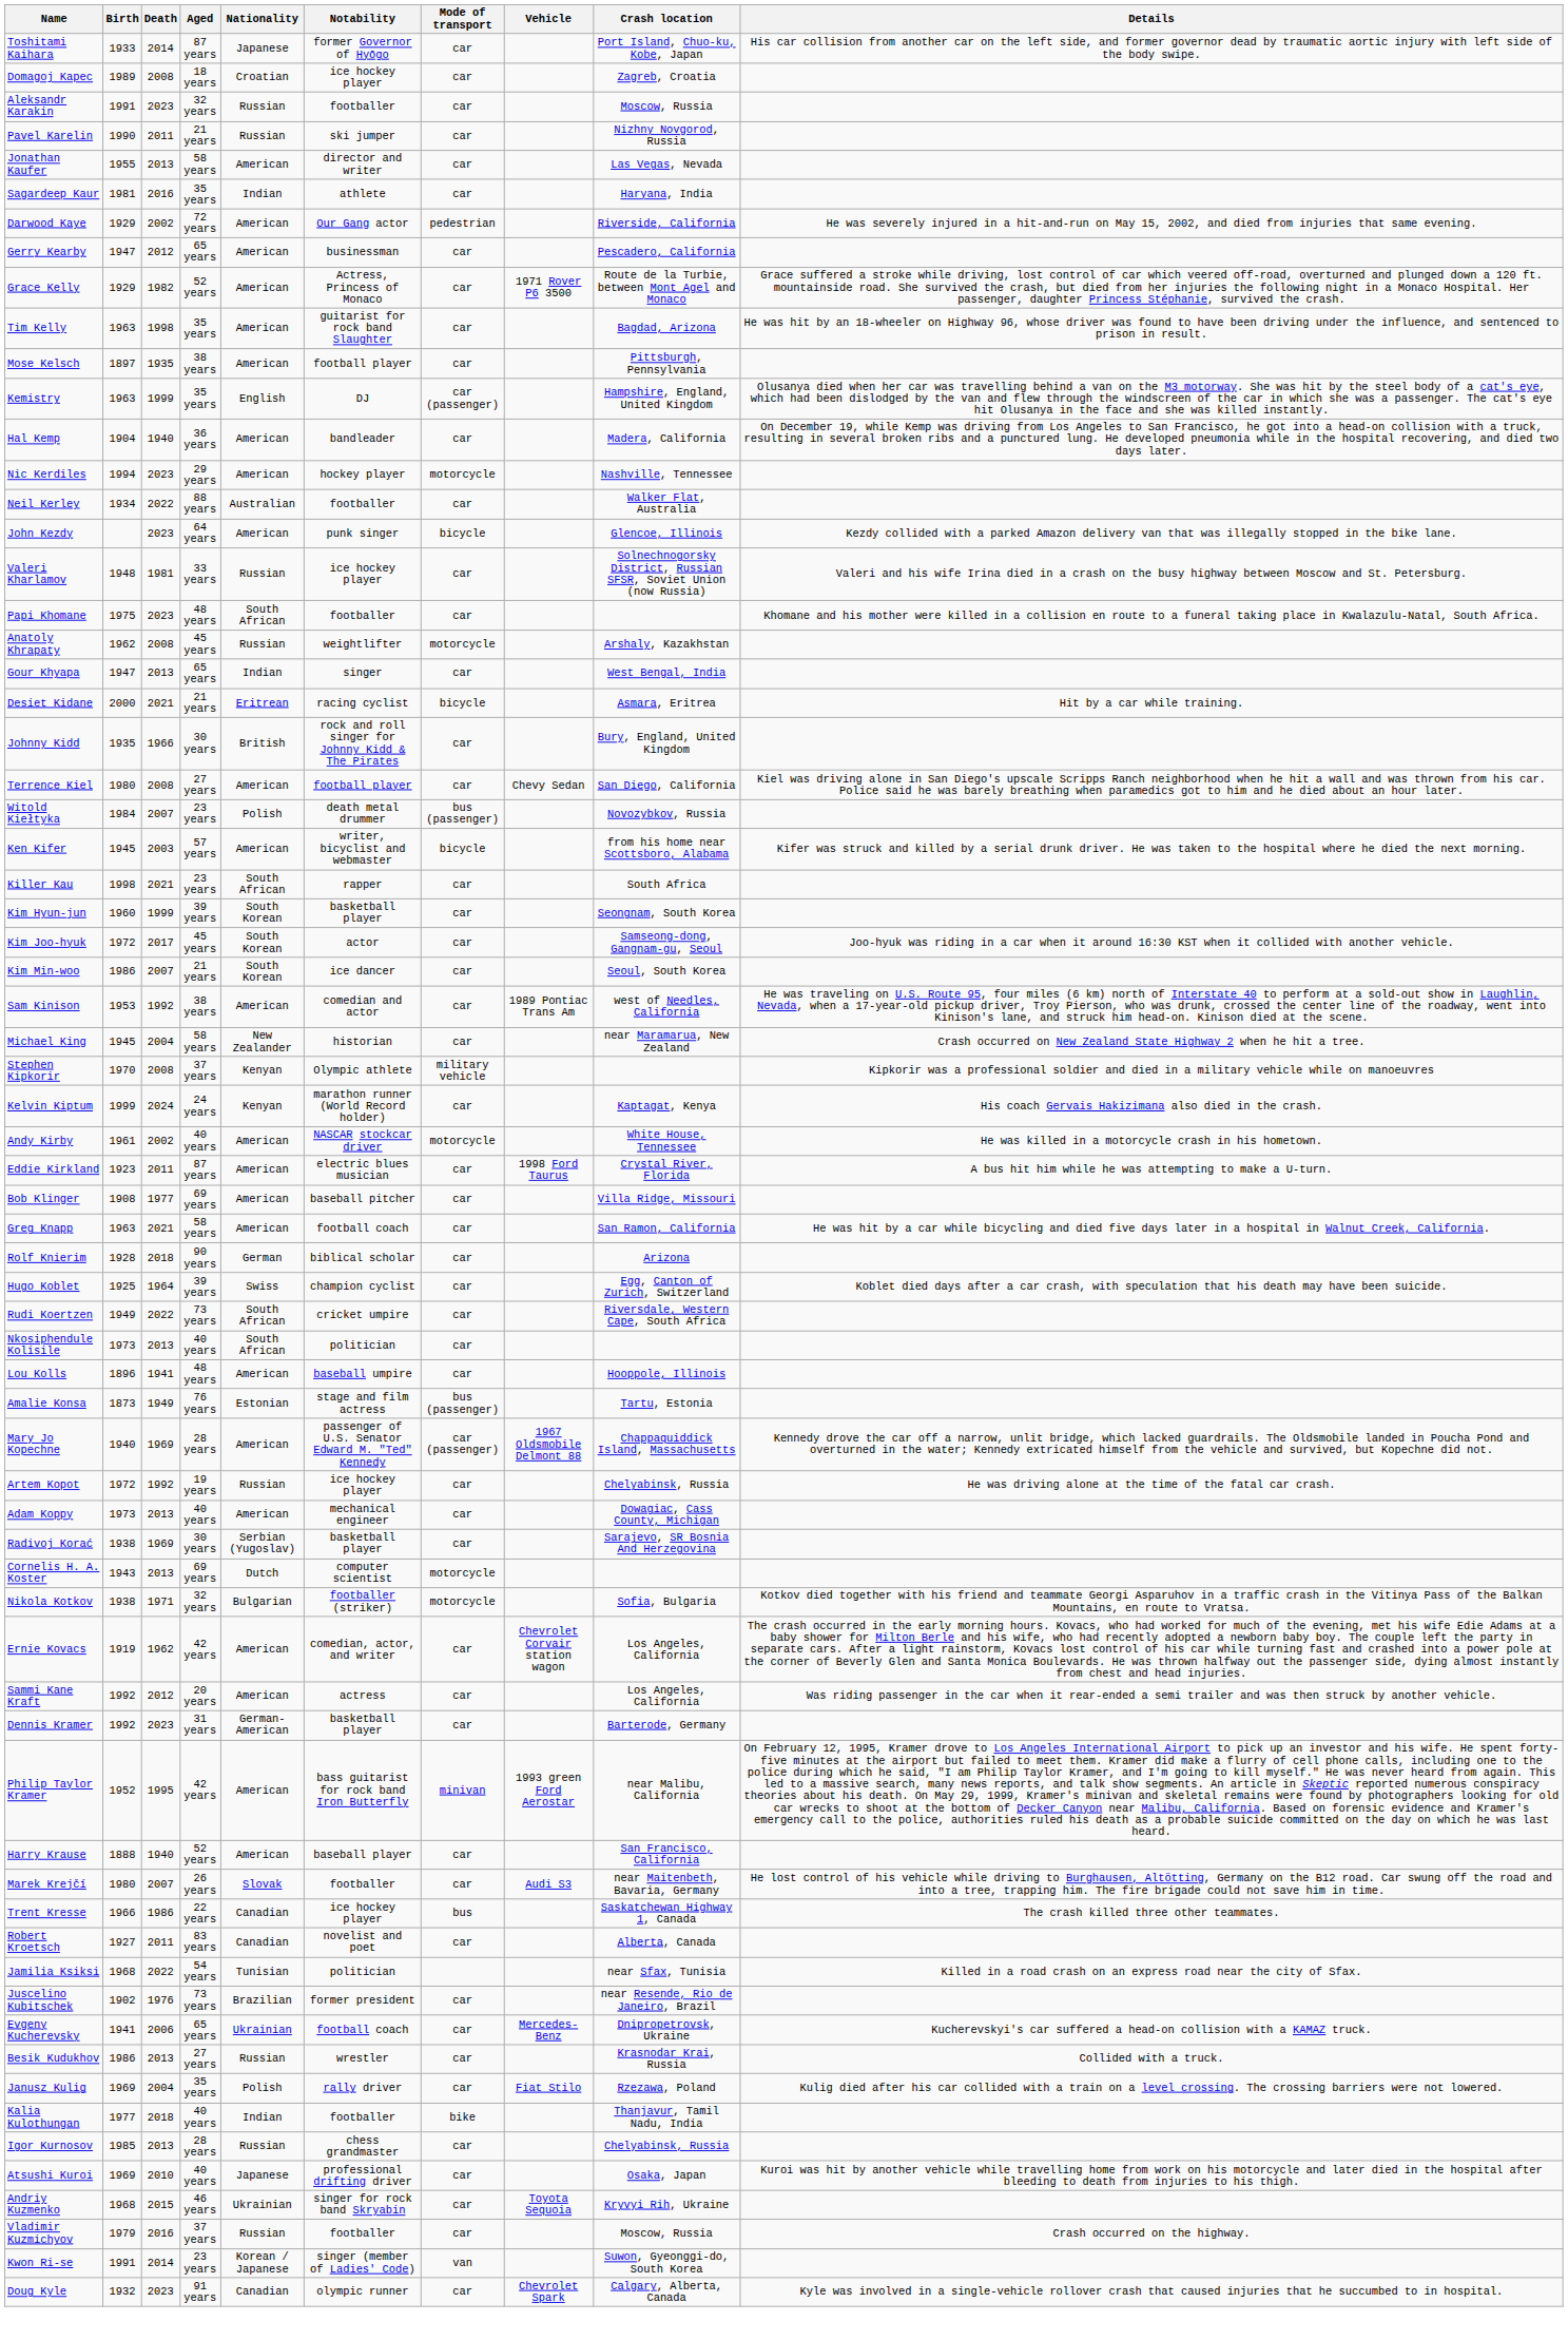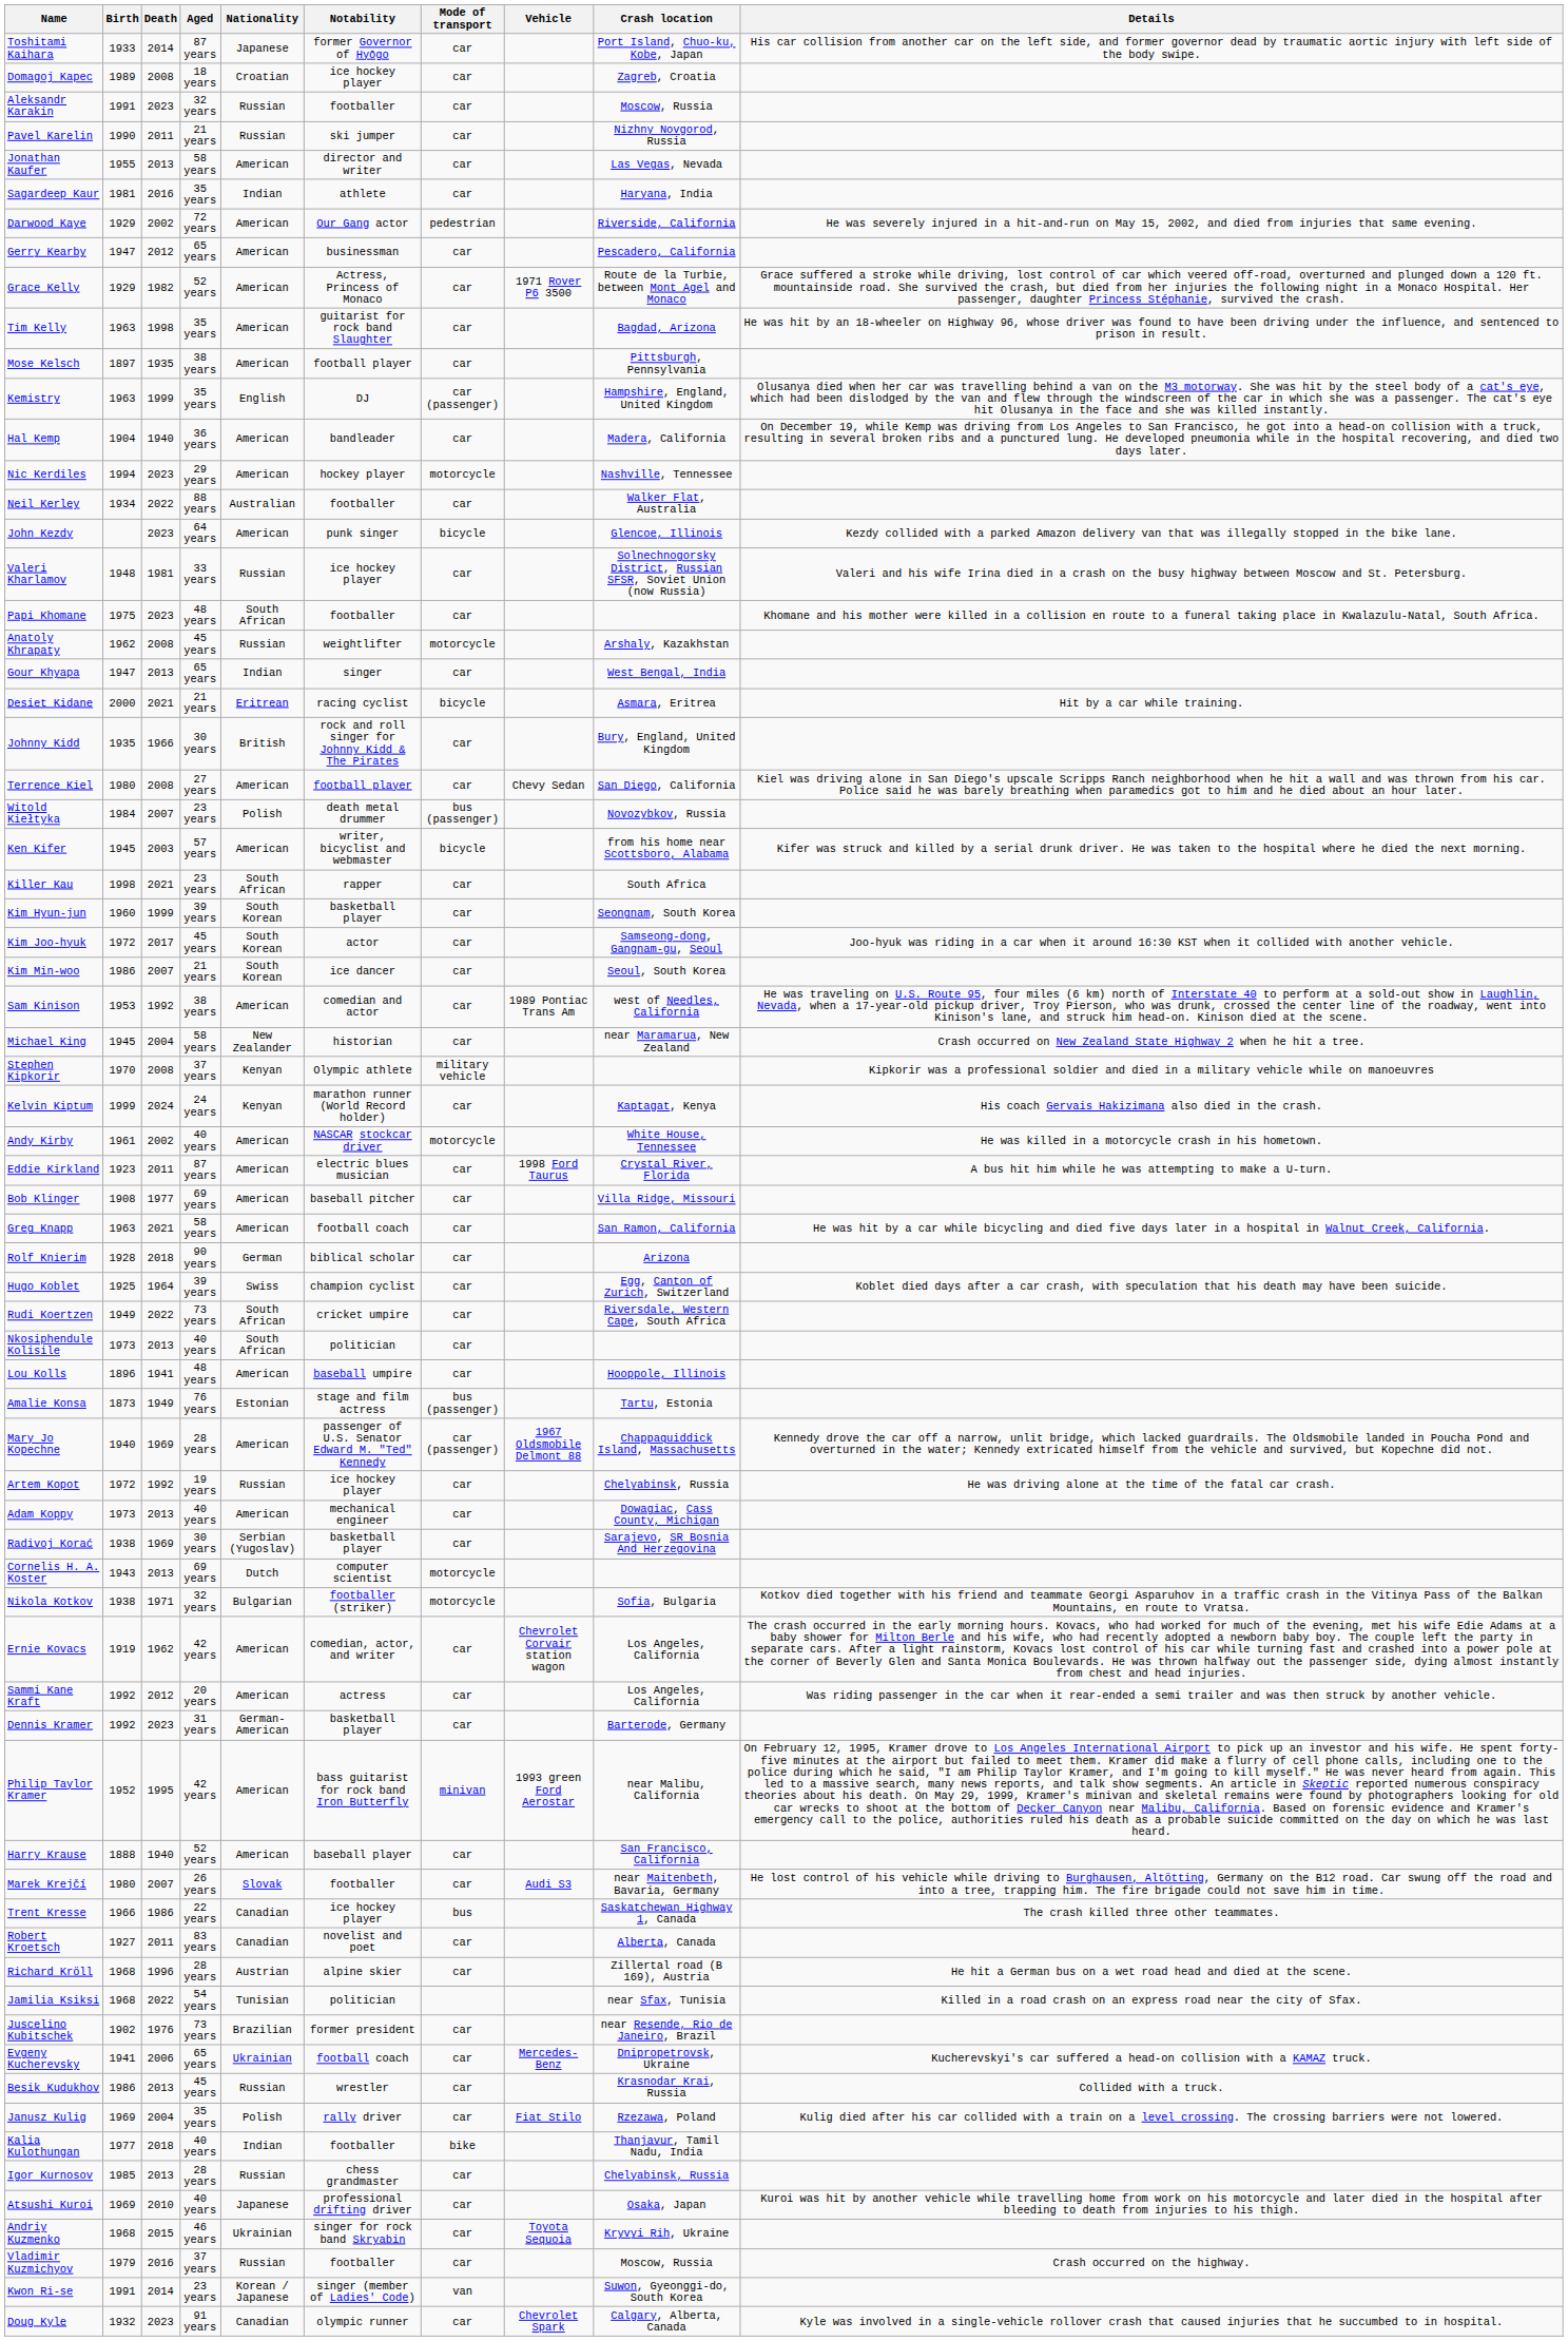+ row: Richard Kröll | 1968 | 1996 | 28 years | Austrian | alpine skier | car | Zillertal road (B 169), Austria | He hit a German bus on a wet road head and died at the scene.
Besik Kudukhov | Aged: 27 years -> 45 years
